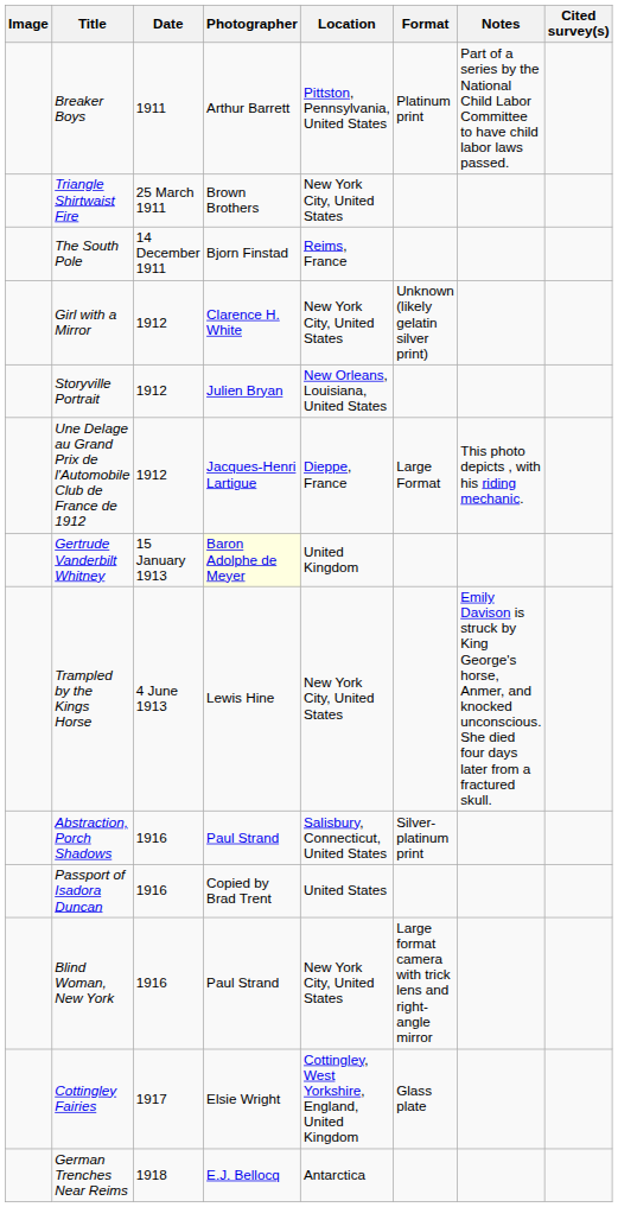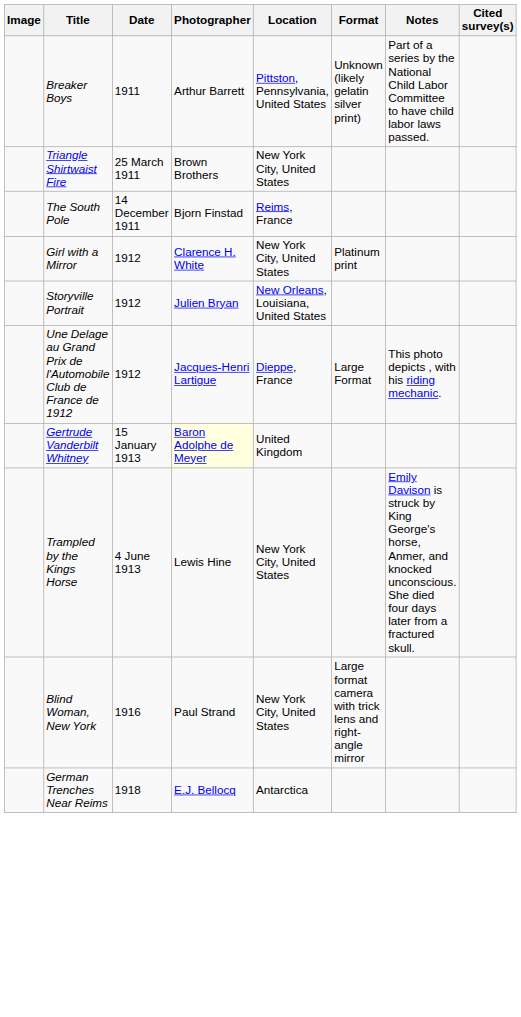Breaker Boys | Format: Platinum print -> Unknown (likely gelatin silver print)
Girl with a Mirror | Format: Unknown (likely gelatin silver print) -> Platinum print
- row: Abstraction, Porch Shadows | 1916 | Paul Strand | Salisbury, Connecticut, United States | Silver-platinum print
- row: Passport of Isadora Duncan | 1916 | Copied by Brad Trent | United States
- row: Cottingley Fairies | 1917 | Elsie Wright | Cottingley, West Yorkshire, England, United Kingdom | Glass plate
